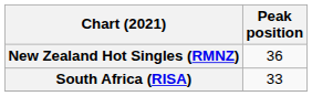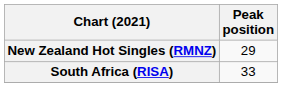New Zealand Hot Singles (RMNZ) | Peak position: 36 -> 29
